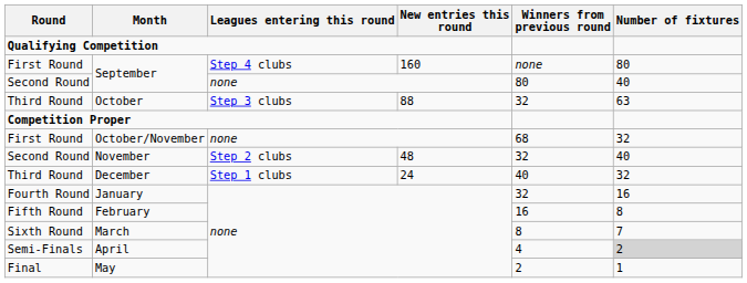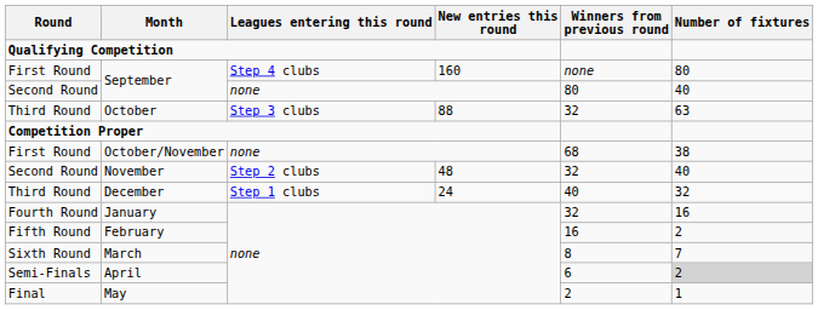October/November | Number of fixtures: 32 -> 38
February | Number of fixtures: 8 -> 2
April | Winners from previous round: 4 -> 6
